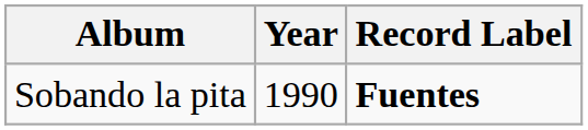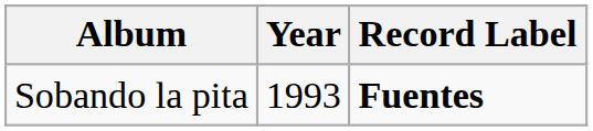Sobando la pita | Year: 1990 -> 1993
